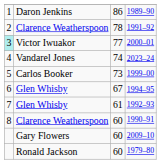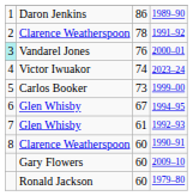2000–01 | column 2: Victor Iwuakor -> Vandarel Jones
2000–01 | column 3: 77 -> 76
2023–24 | column 2: Vandarel Jones -> Victor Iwuakor
